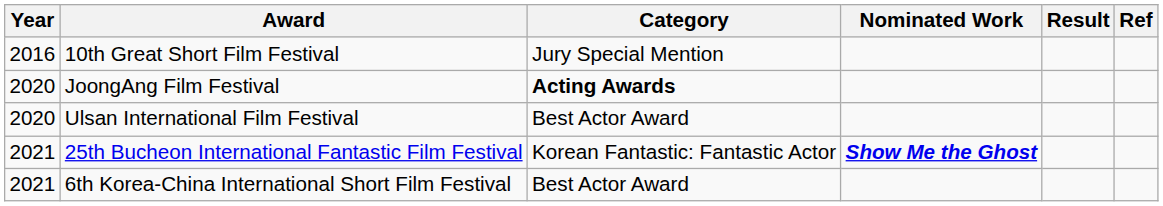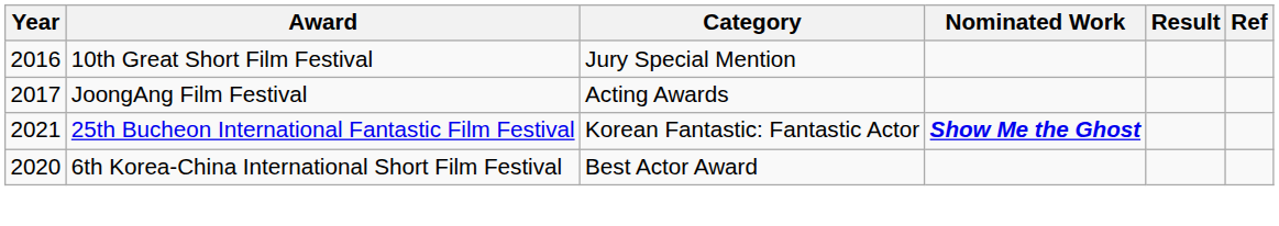JoongAng Film Festival | Year: 2020 -> 2017
JoongAng Film Festival | Category: bold -> normal
- row: 2020 | Ulsan International Film Festival | Best Actor Award
6th Korea-China International Short Film Festival | Year: 2021 -> 2020
